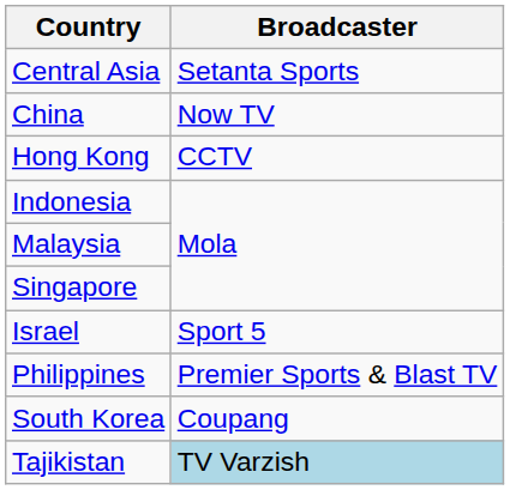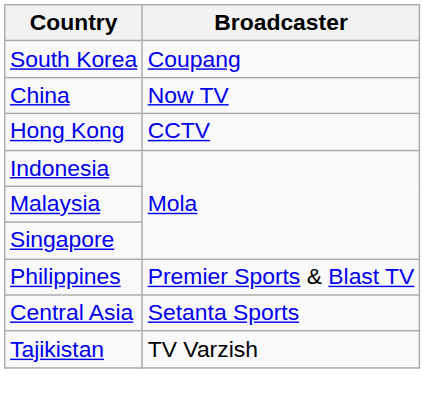rows swapped: Central Asia <-> South Korea
- row: Israel | Sport 5
Tajikistan | Broadcaster: lightblue background -> no background
